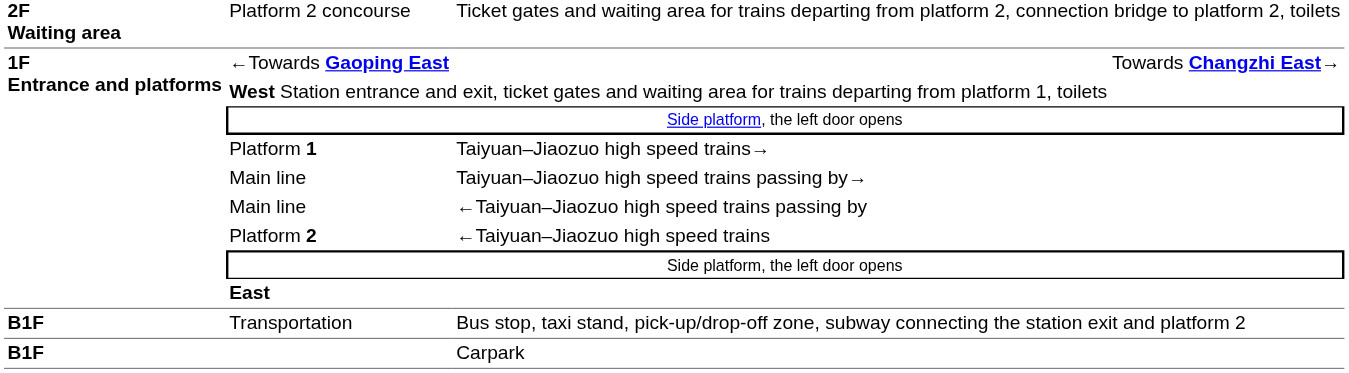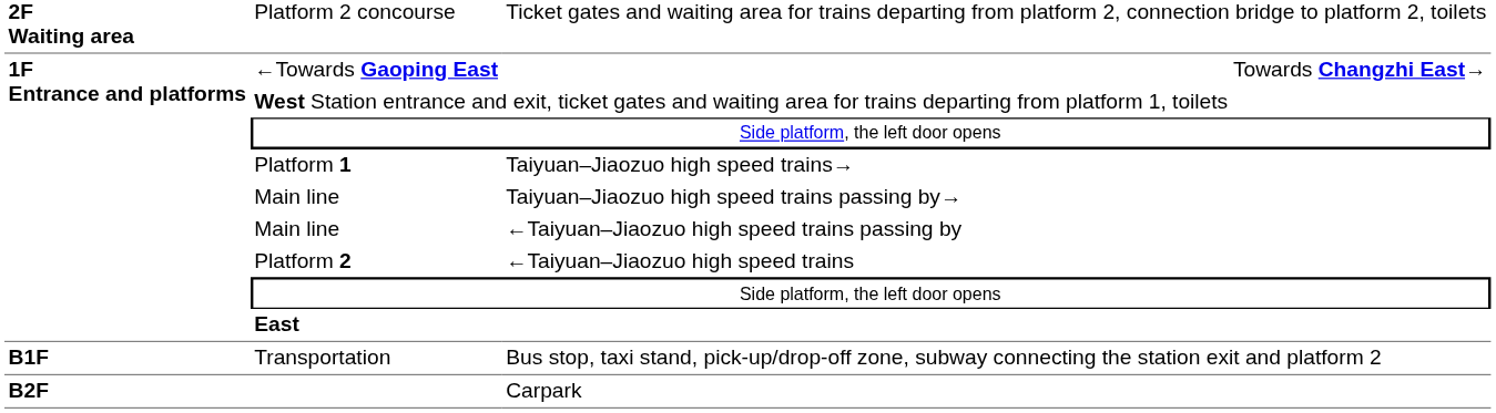Carpark | column 1: B1F -> B2F
